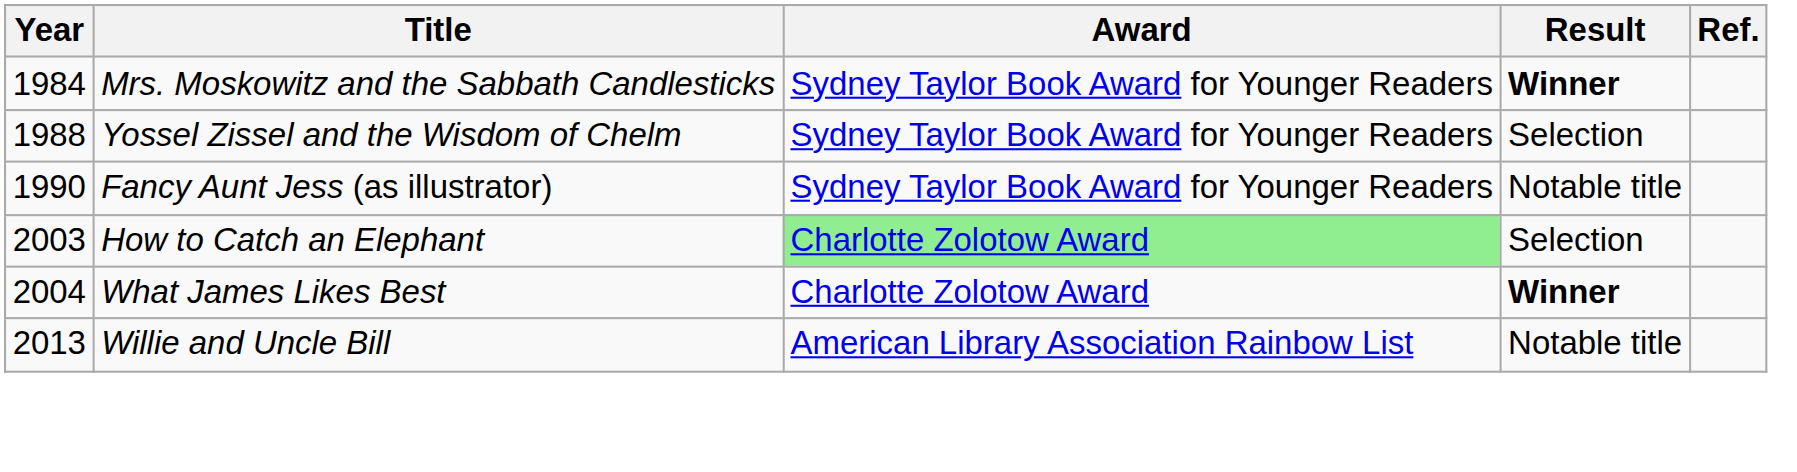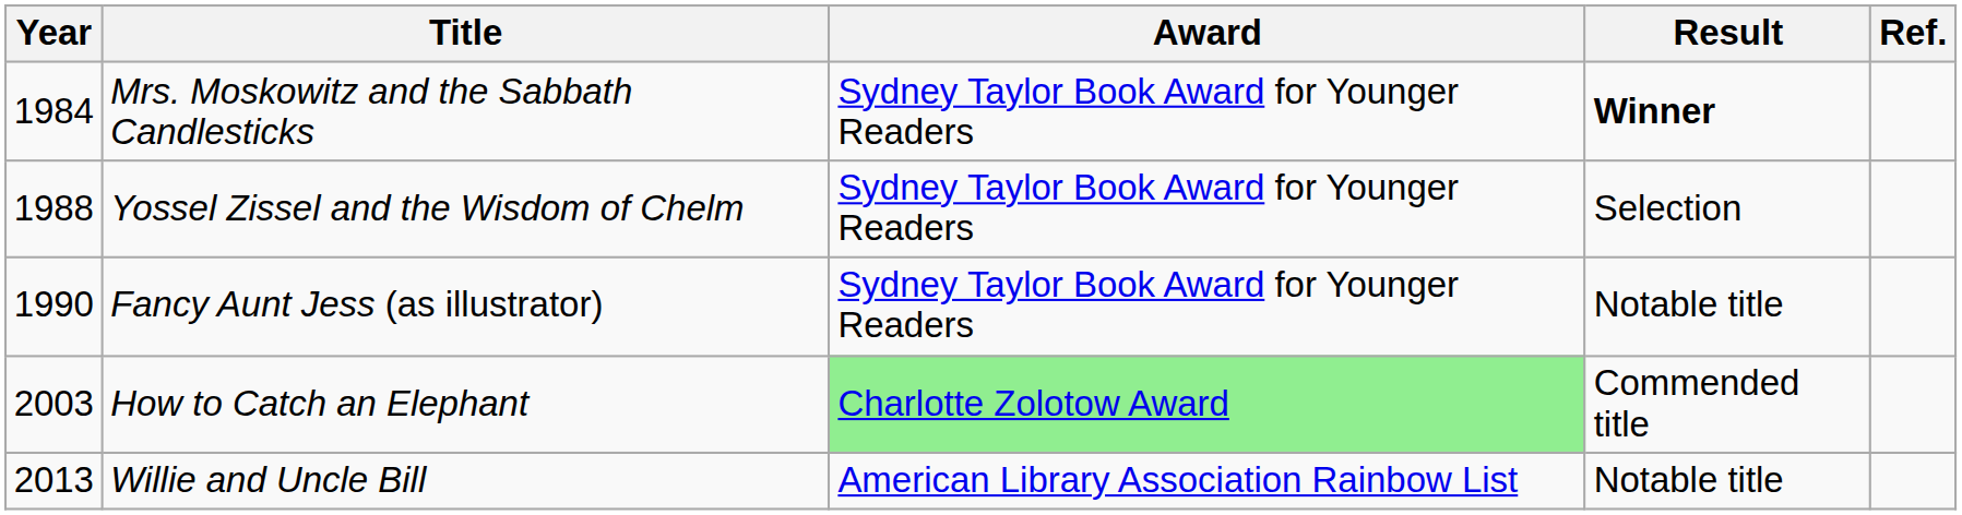How to Catch an Elephant | Result: Selection -> Commended title
- row: 2004 | What James Likes Best | Charlotte Zolotow Award | Winner
